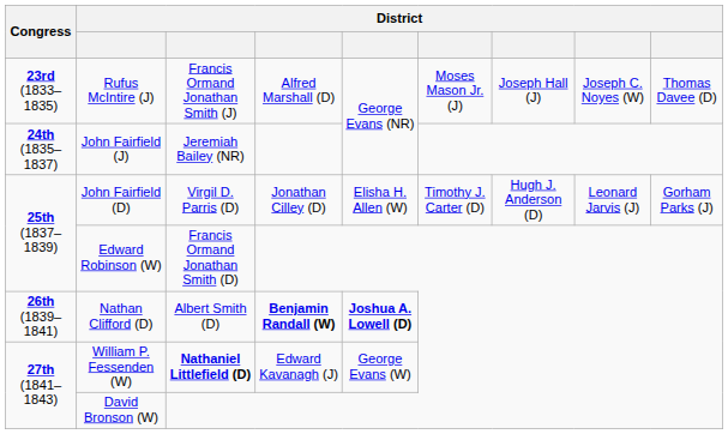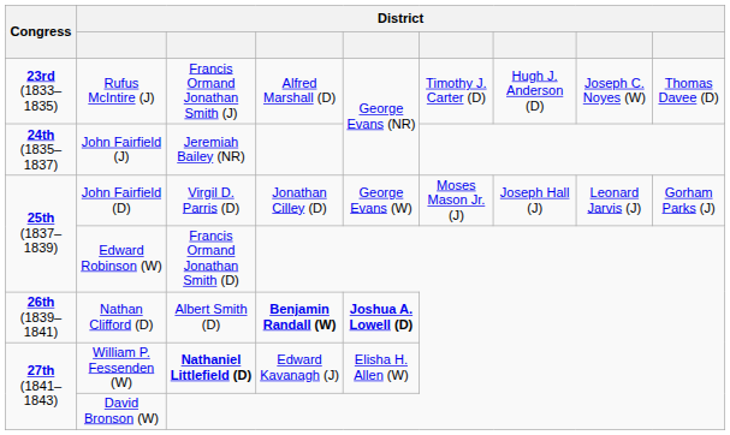Rufus McIntire (J) | column 6: Moses Mason Jr. (J) -> Timothy J. Carter (D)
Rufus McIntire (J) | column 7: Joseph Hall (J) -> Hugh J. Anderson (D)
John Fairfield (D) | column 5: Elisha H. Allen (W) -> George Evans (W)
John Fairfield (D) | column 6: Timothy J. Carter (D) -> Moses Mason Jr. (J)
John Fairfield (D) | column 7: Hugh J. Anderson (D) -> Joseph Hall (J)
William P. Fessenden (W) | column 5: George Evans (W) -> Elisha H. Allen (W)
